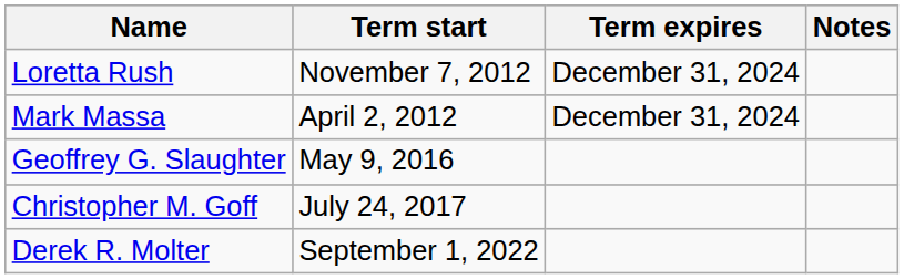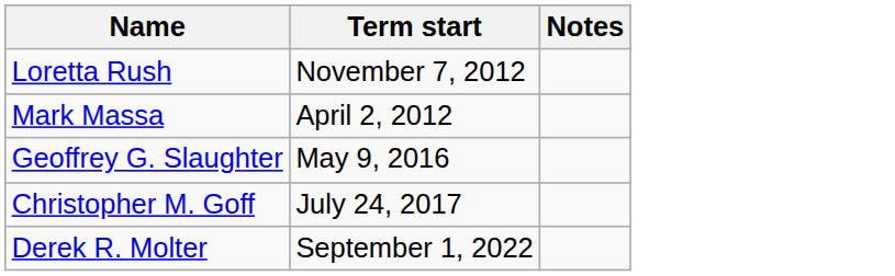- column: Term expires | December 31, 2024 | December 31, 2024
